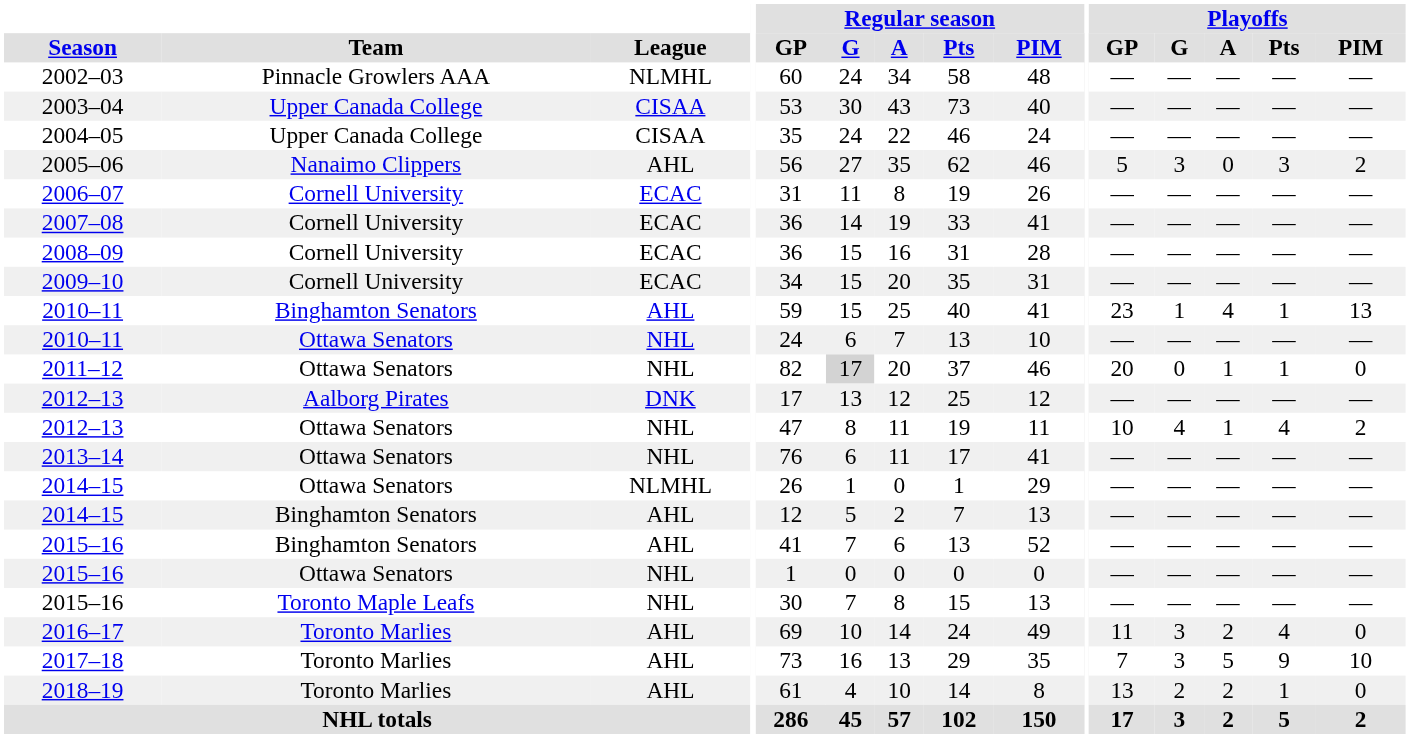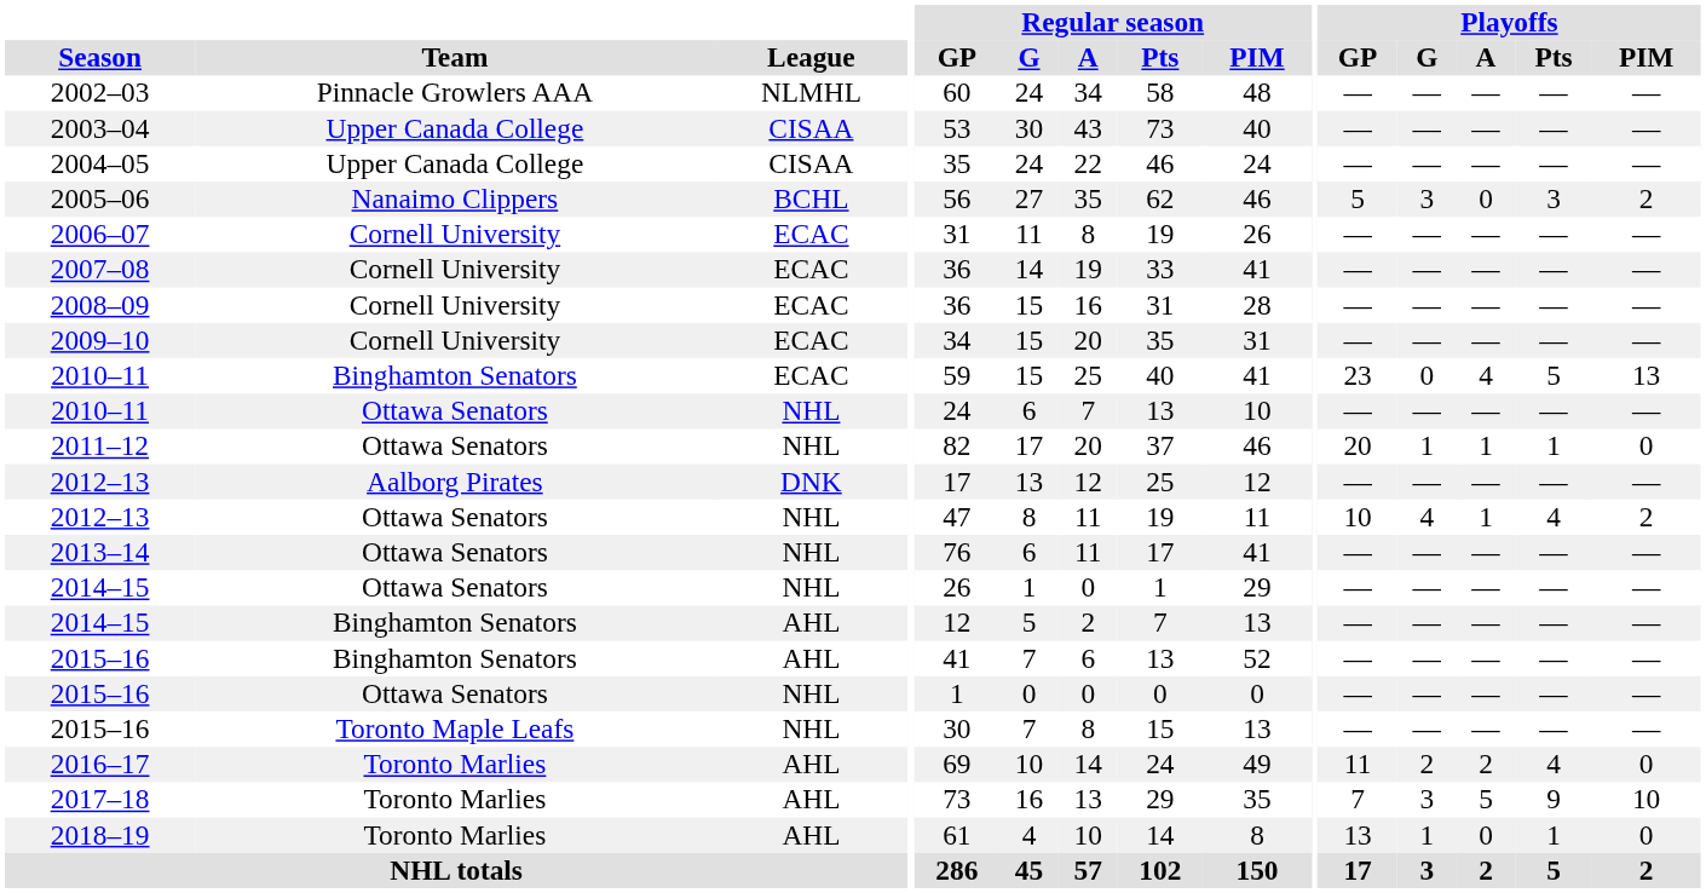2005–06 | League: AHL -> BCHL
2010–11 / Binghamton Senators | League: AHL -> ECAC
2010–11 / Binghamton Senators | Playoffs / G: 1 -> 0
2010–11 / Binghamton Senators | Playoffs / Pts: 1 -> 5
2011–12 | Regular season / G: lightgrey background -> no background
2011–12 | Playoffs / G: 0 -> 1
2014–15 / Ottawa Senators | League: NLMHL -> NHL
2016–17 | Playoffs / G: 3 -> 2
2018–19 | Playoffs / G: 2 -> 1
2018–19 | Playoffs / A: 2 -> 0
